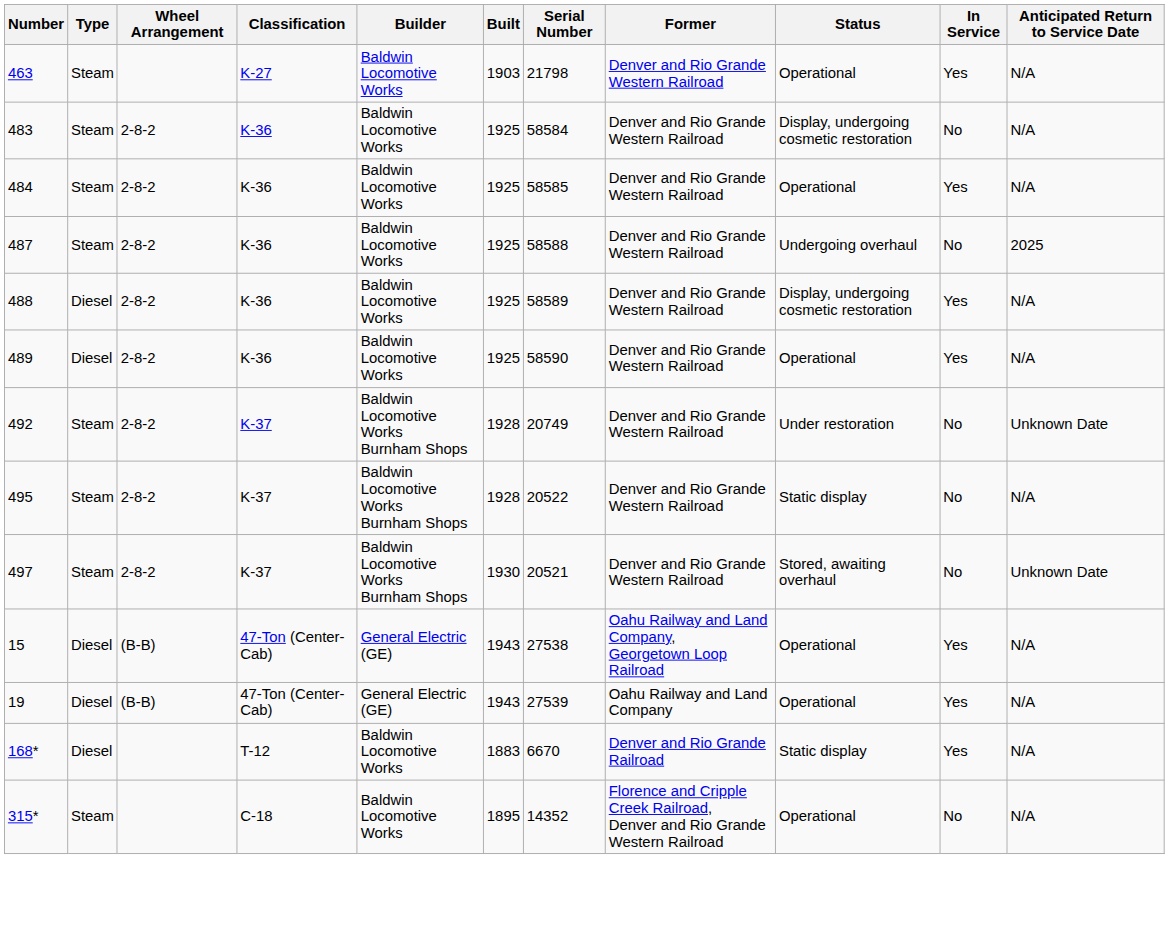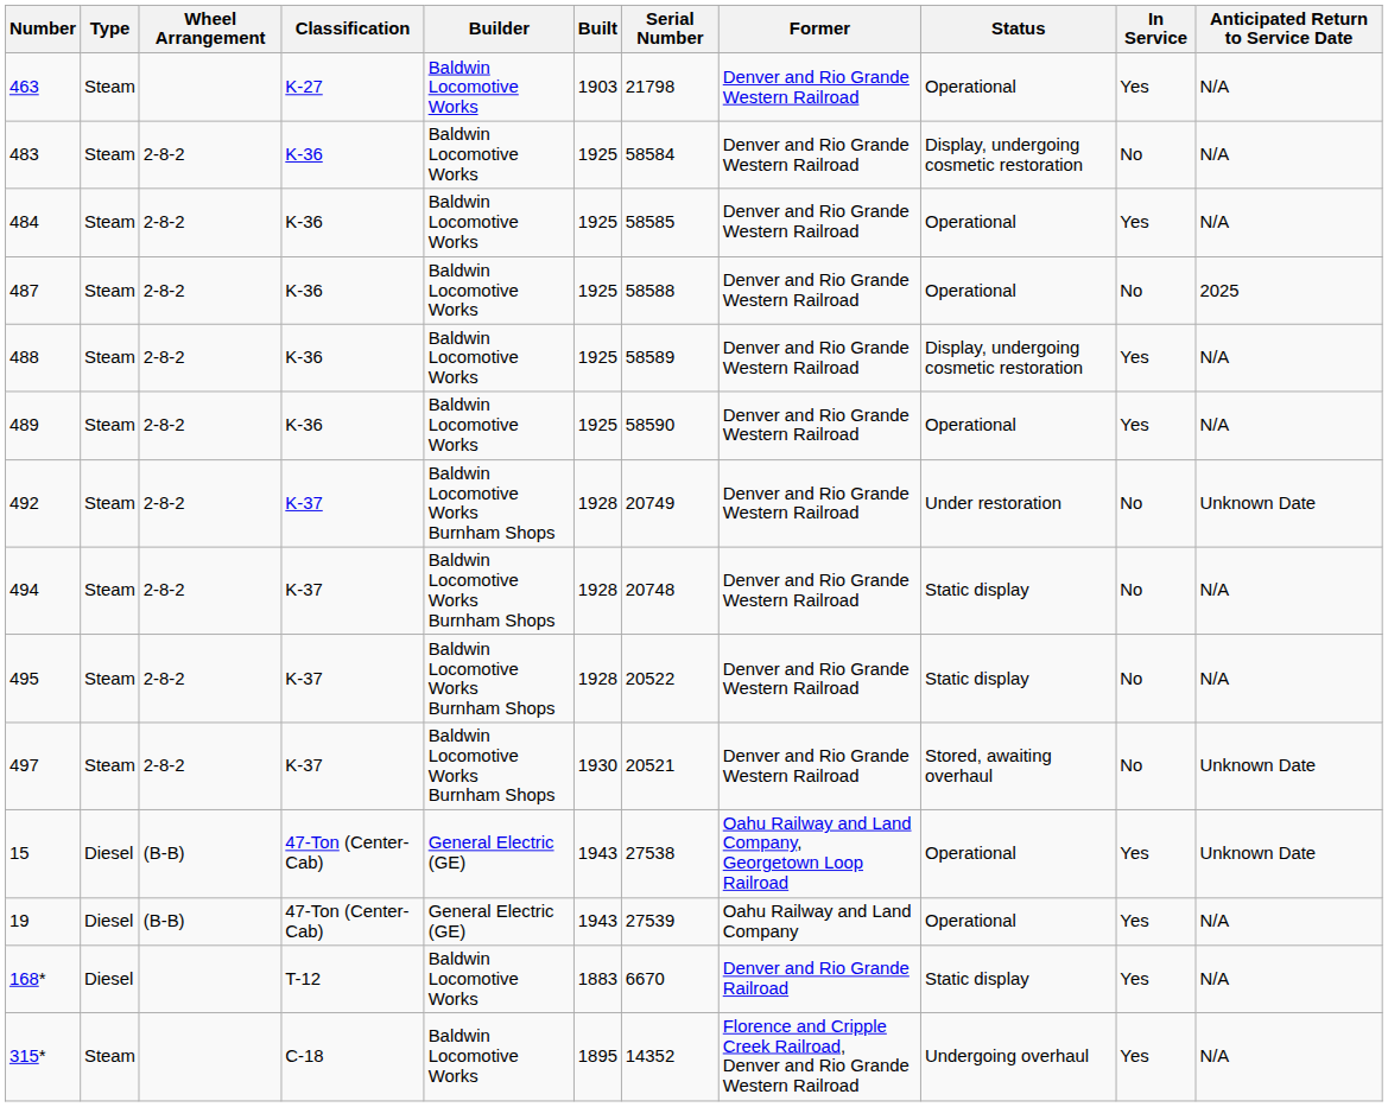487 | Status: Undergoing overhaul -> Operational
488 | Type: Diesel -> Steam
489 | Type: Diesel -> Steam
+ row: 494 | Steam | 2-8-2 | K-37 | Baldwin Locomotive Works Burnham Shops | 1928 | 20748 | Denver and Rio Grande Western Railroad | Static display | No | N/A
15 | Anticipated Return to Service Date: N/A -> Unknown Date
315* | Status: Operational -> Undergoing overhaul
315* | In Service: No -> Yes
